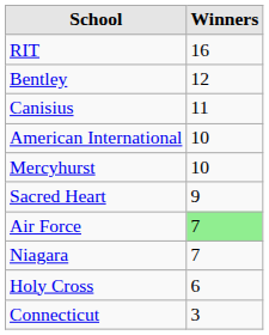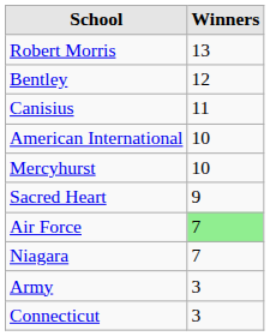- row: RIT | 16
+ row: Robert Morris | 13
- row: Holy Cross | 6
+ row: Army | 3
